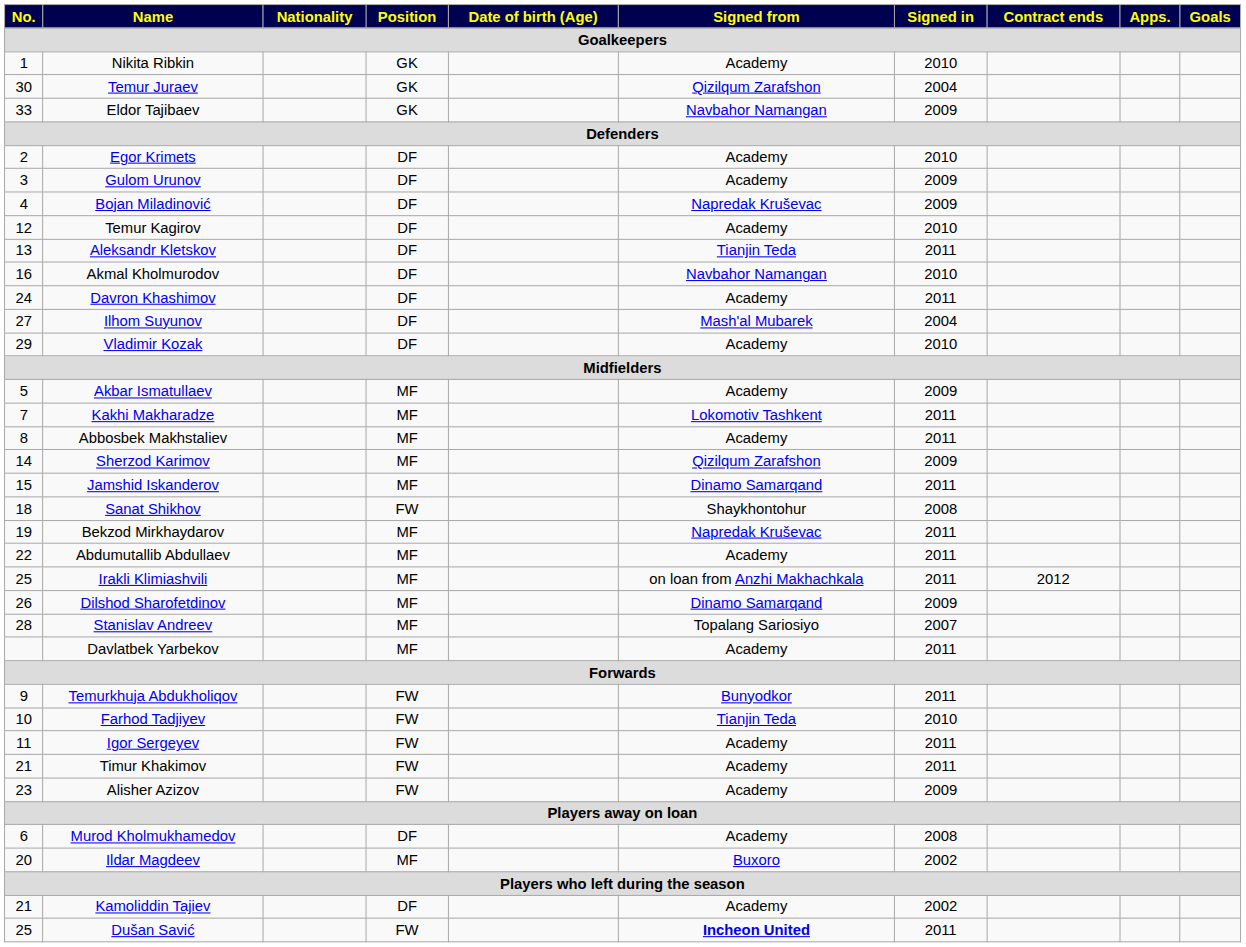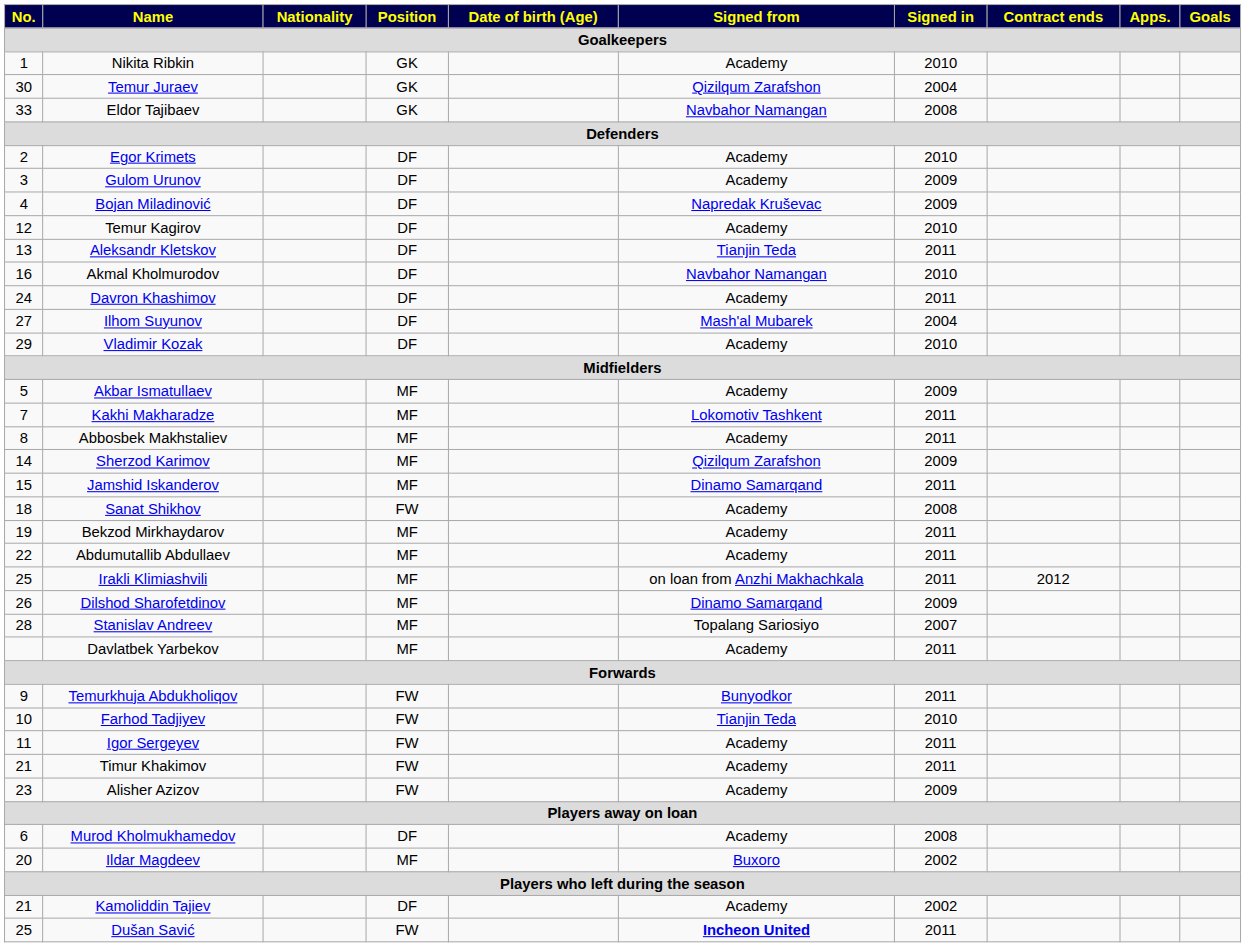Eldor Tajibaev | Signed in: 2009 -> 2008
Sanat Shikhov | Signed from: Shaykhontohur -> Academy
Bekzod Mirkhaydarov | Signed from: Napredak Kruševac -> Academy
